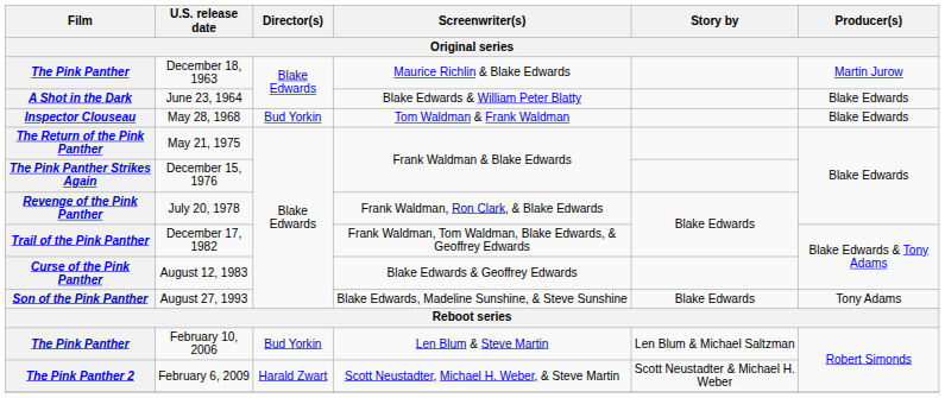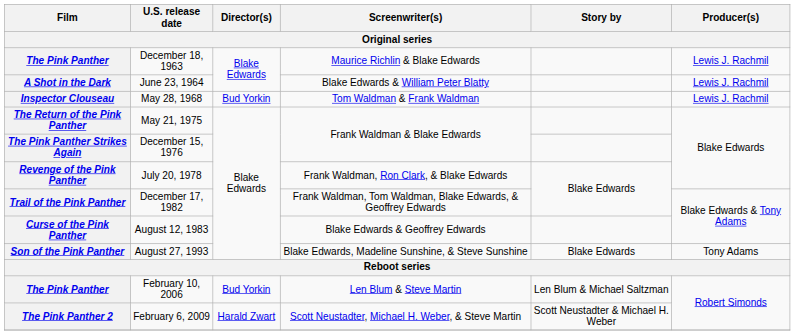The Pink Panther / December 18, 1963 | Producer(s): Martin Jurow -> Lewis J. Rachmil
A Shot in the Dark | Producer(s): Blake Edwards -> Lewis J. Rachmil
Inspector Clouseau | Producer(s): Blake Edwards -> Lewis J. Rachmil
